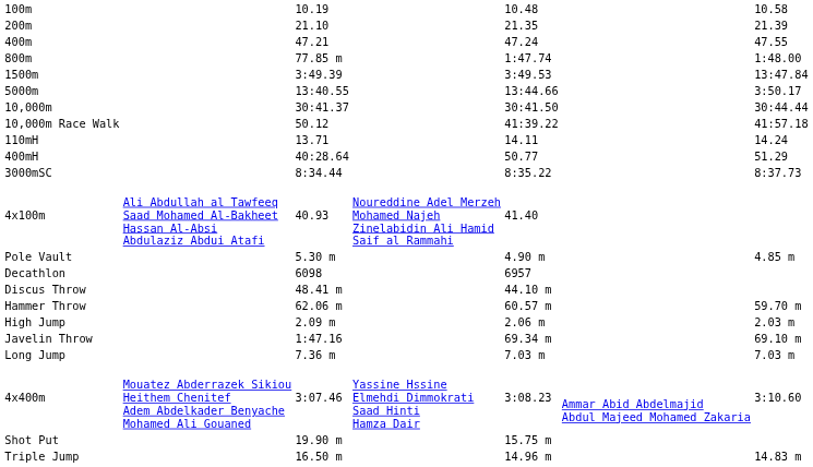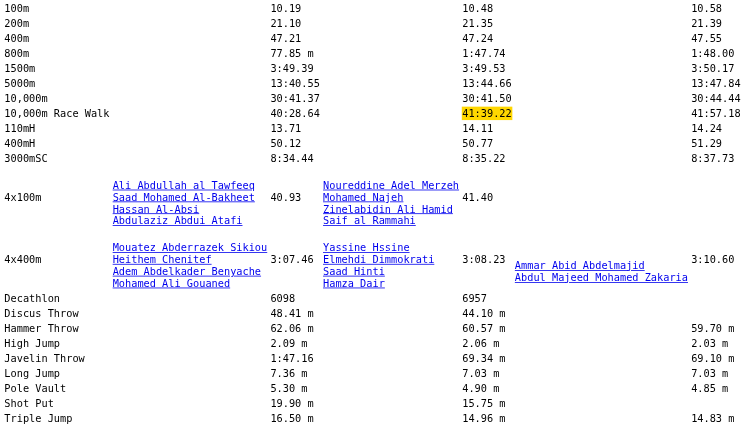1500m | column 7: 13:47.84 -> 3:50.17
5000m | column 7: 3:50.17 -> 13:47.84
10,000m Race Walk | column 3: 50.12 -> 40:28.64
10,000m Race Walk | column 5: no background -> gold background
400mH | column 3: 40:28.64 -> 50.12
rows swapped: 4x400m <-> Pole Vault
